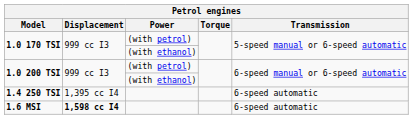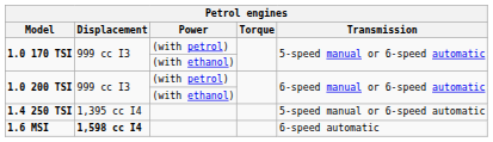1.4 250 TSI | Transmission: 6-speed automatic -> 5-speed manual or 6-speed automatic
